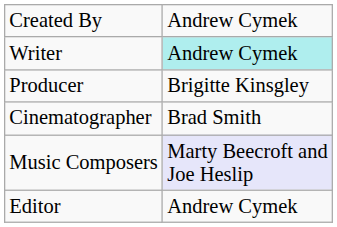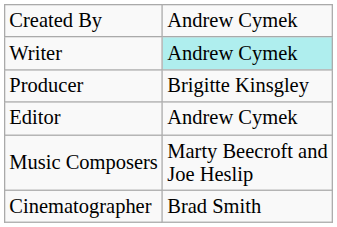rows swapped: Cinematographer <-> Editor
Music Composers | column 2: lavender background -> no background
